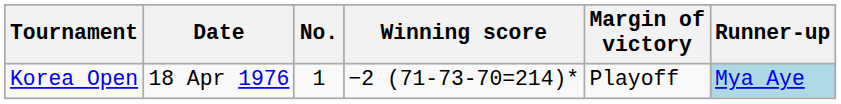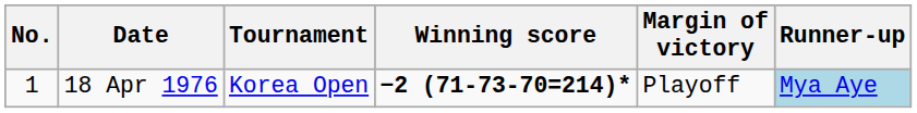columns swapped: No. <-> Tournament
18 Apr 1976 | Winning score: normal -> bold
